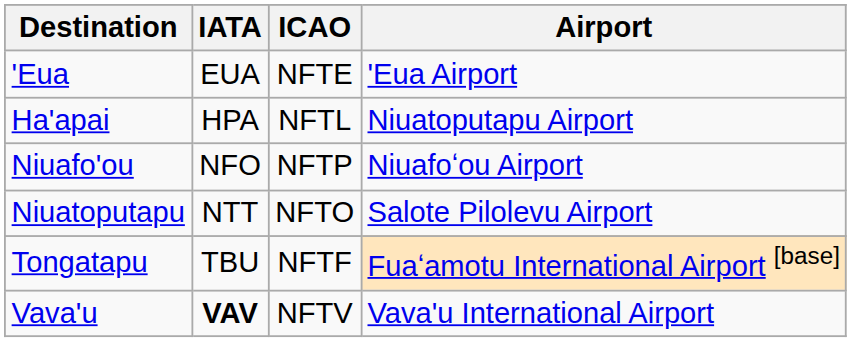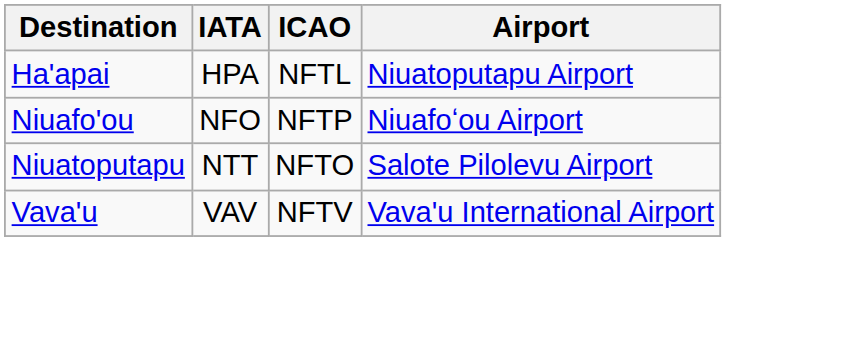- row: 'Eua | EUA | NFTE | 'Eua Airport
- row: Tongatapu | TBU | NFTF | Fuaʻamotu International Airport [base]
Vava'u | IATA: bold -> normal
